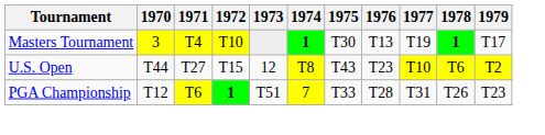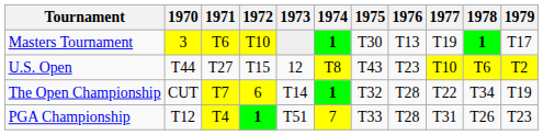Masters Tournament | 1971: T4 -> T6
+ row: The Open Championship | CUT | T7 | 6 | T14 | 1 | T32 | T28 | T22 | T34 | T19
PGA Championship | 1971: T6 -> T4
